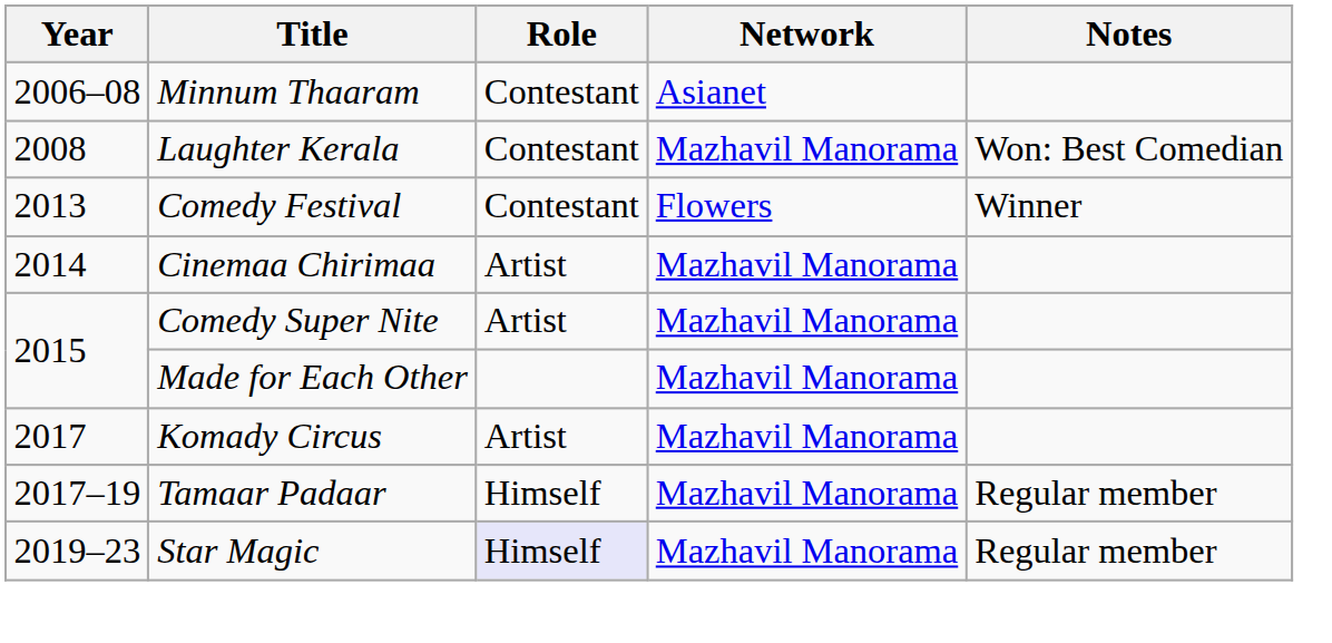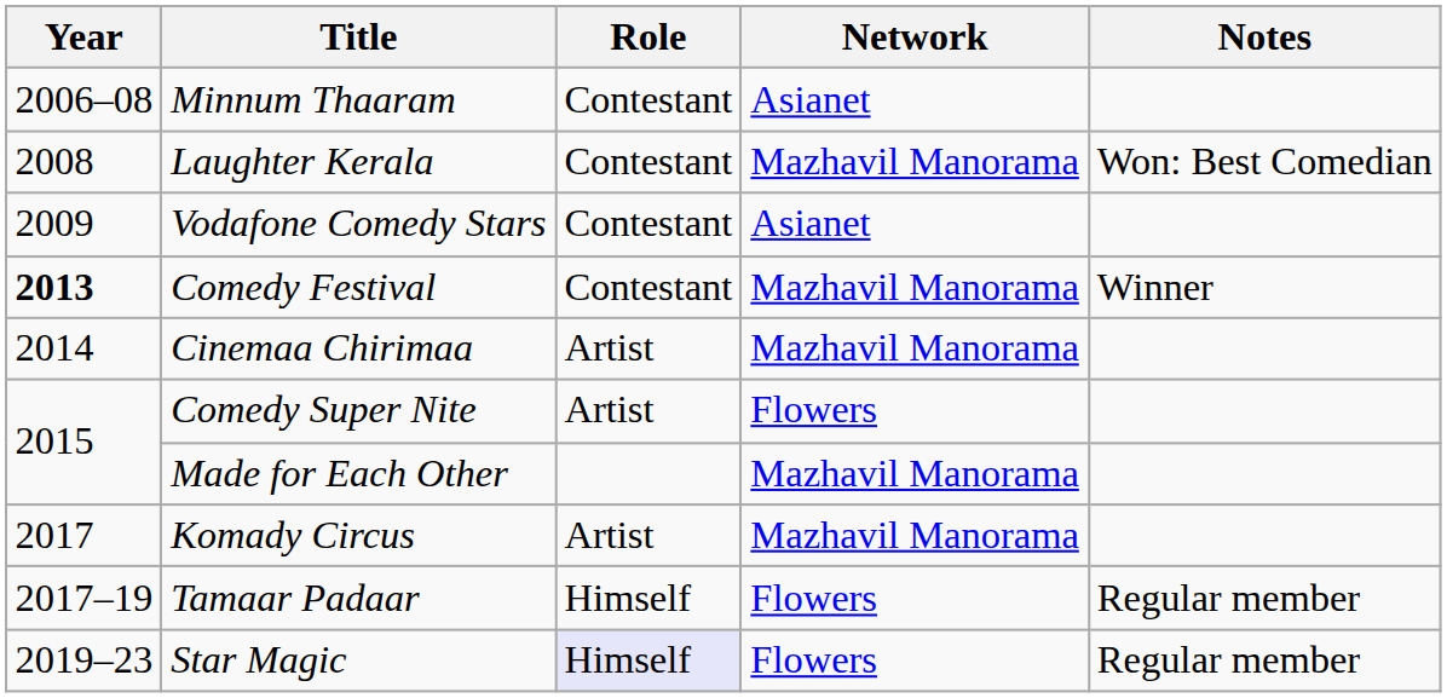+ row: 2009 | Vodafone Comedy Stars | Contestant | Asianet
Comedy Festival | Year: normal -> bold
Comedy Festival | Network: Flowers -> Mazhavil Manorama
Comedy Super Nite | Network: Mazhavil Manorama -> Flowers
Tamaar Padaar | Network: Mazhavil Manorama -> Flowers
Star Magic | Network: Mazhavil Manorama -> Flowers
